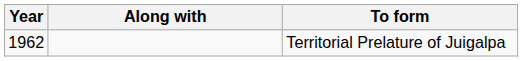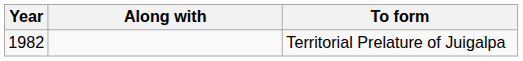Territorial Prelature of Juigalpa | Year: 1962 -> 1982
